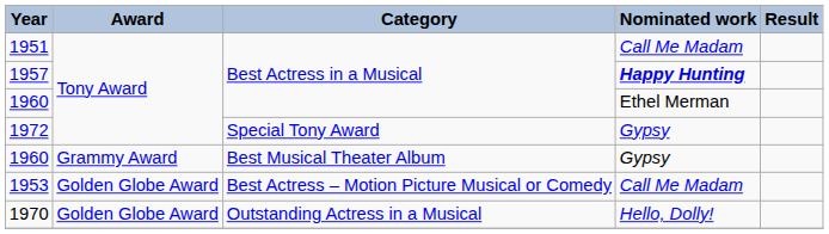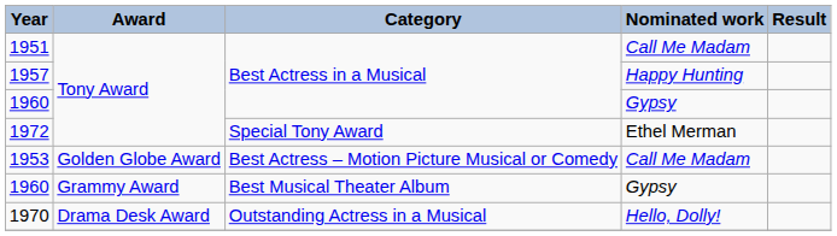1957 | Nominated work: bold -> normal
1960 / Best Actress in a Musical | Nominated work: Ethel Merman -> Gypsy
1972 | Nominated work: Gypsy -> Ethel Merman
rows swapped: 1953 <-> 1960 / Best Musical Theater Album
1970 | Award: Golden Globe Award -> Drama Desk Award
